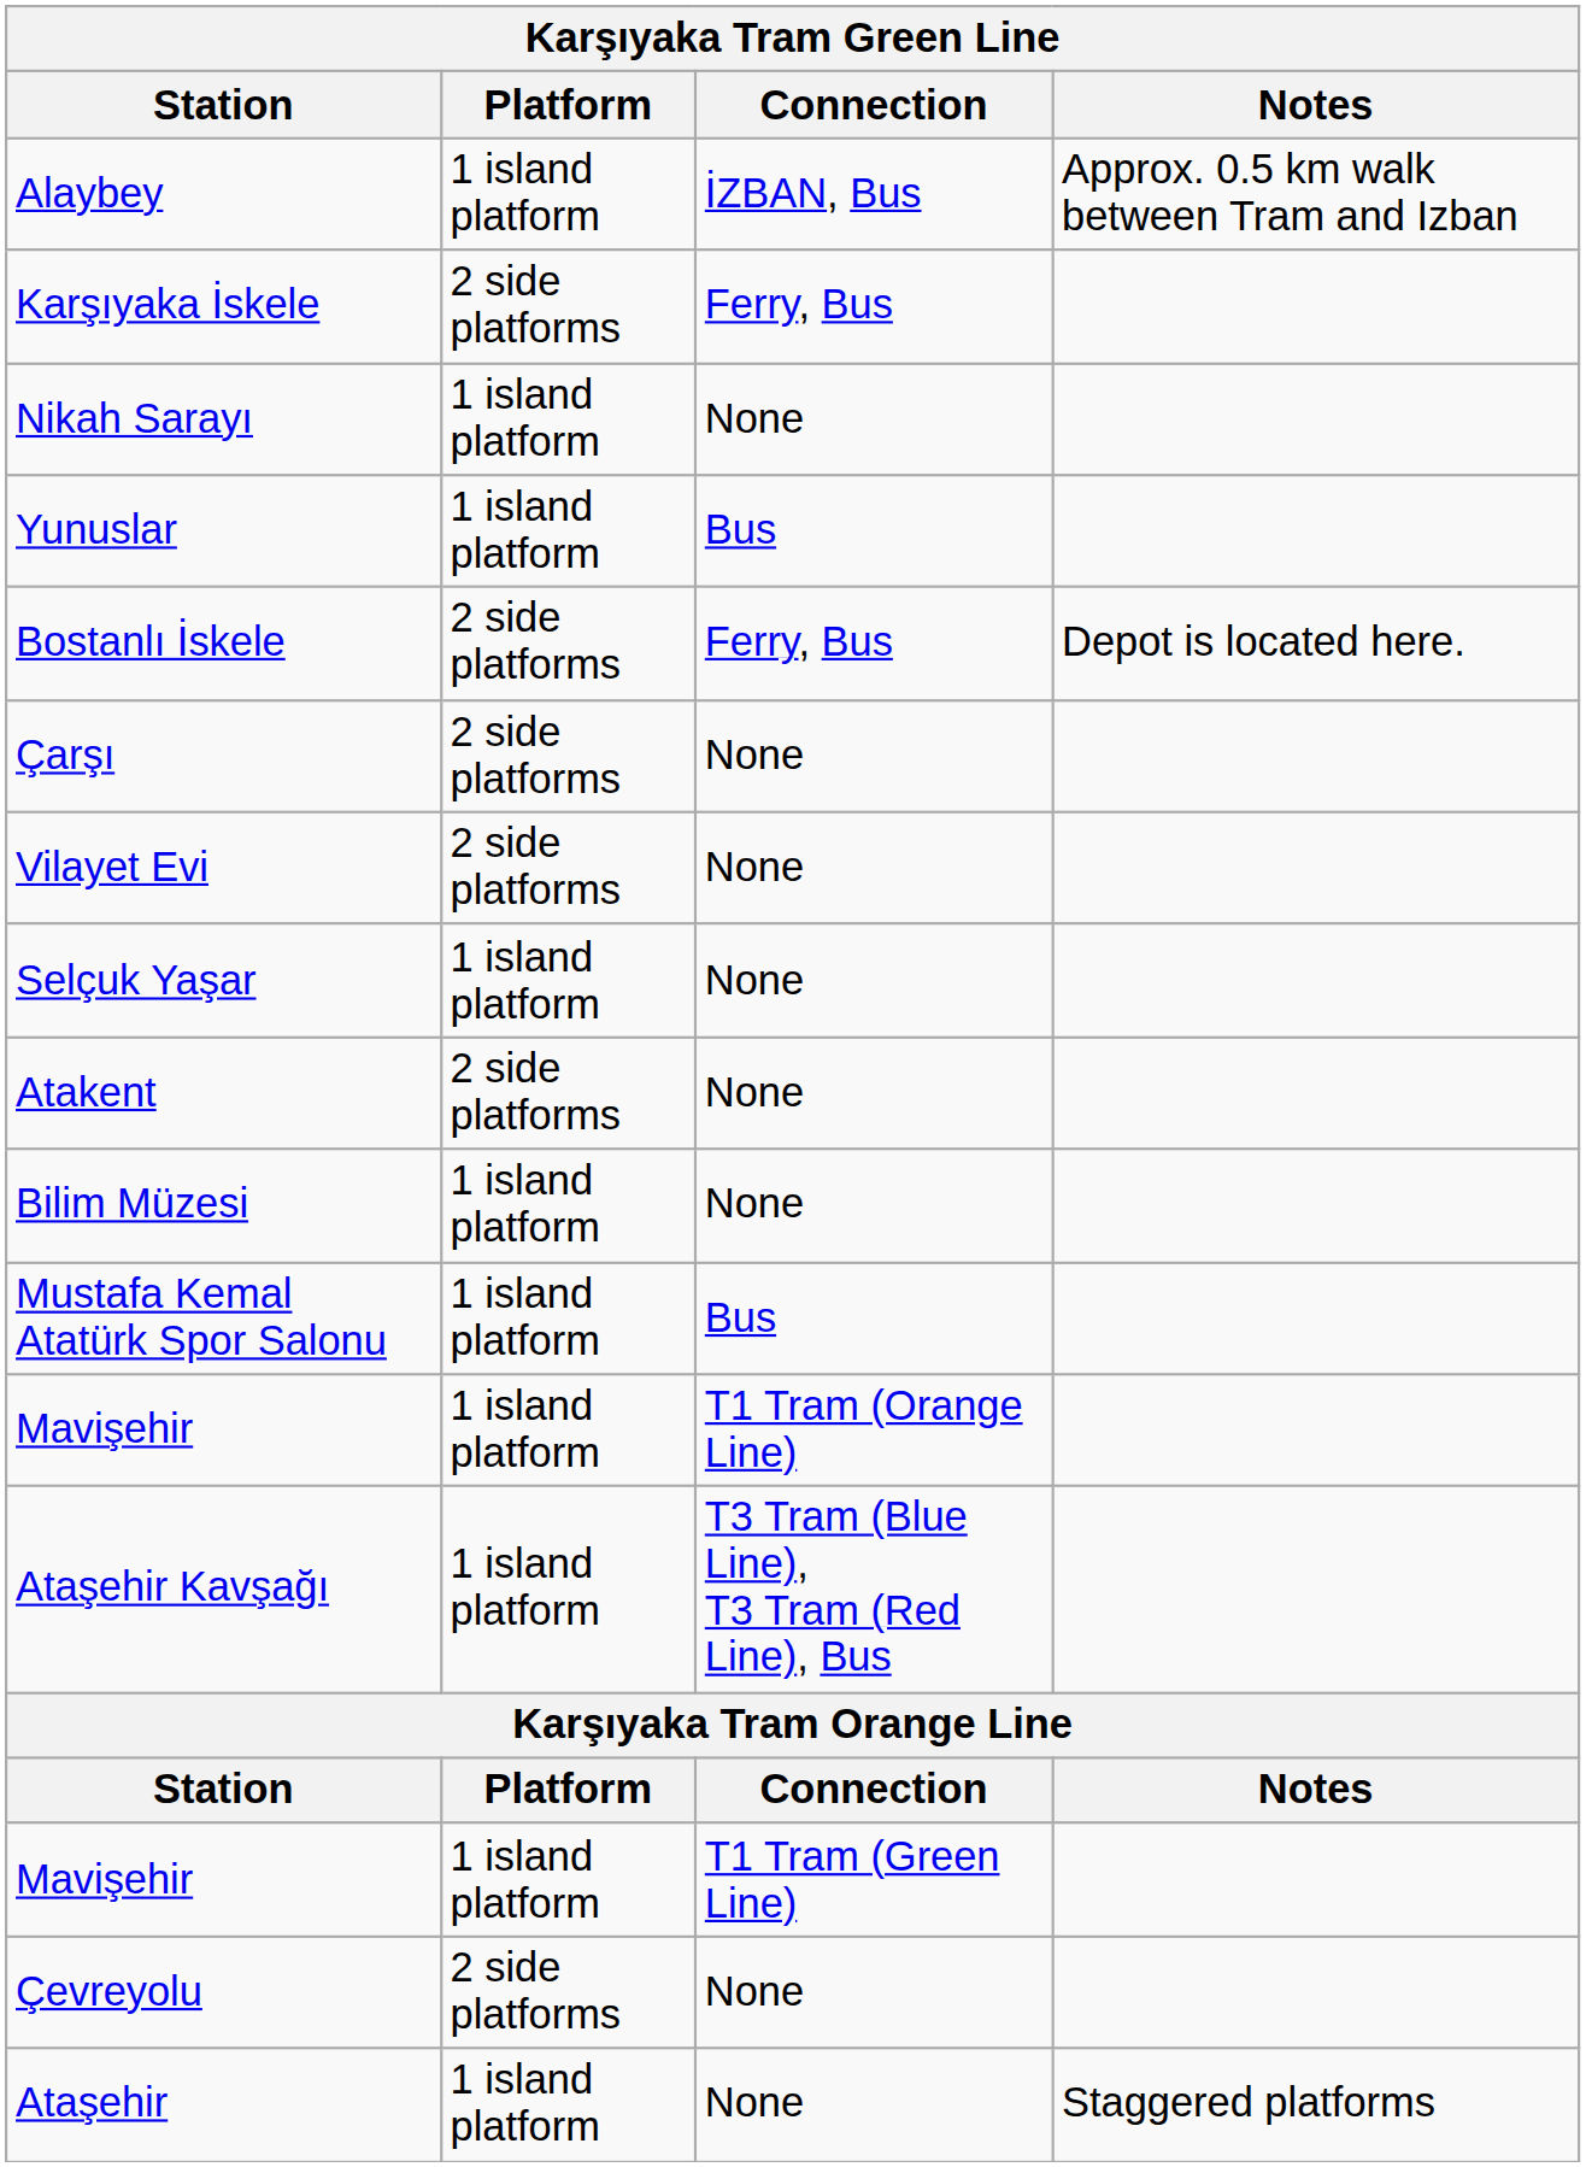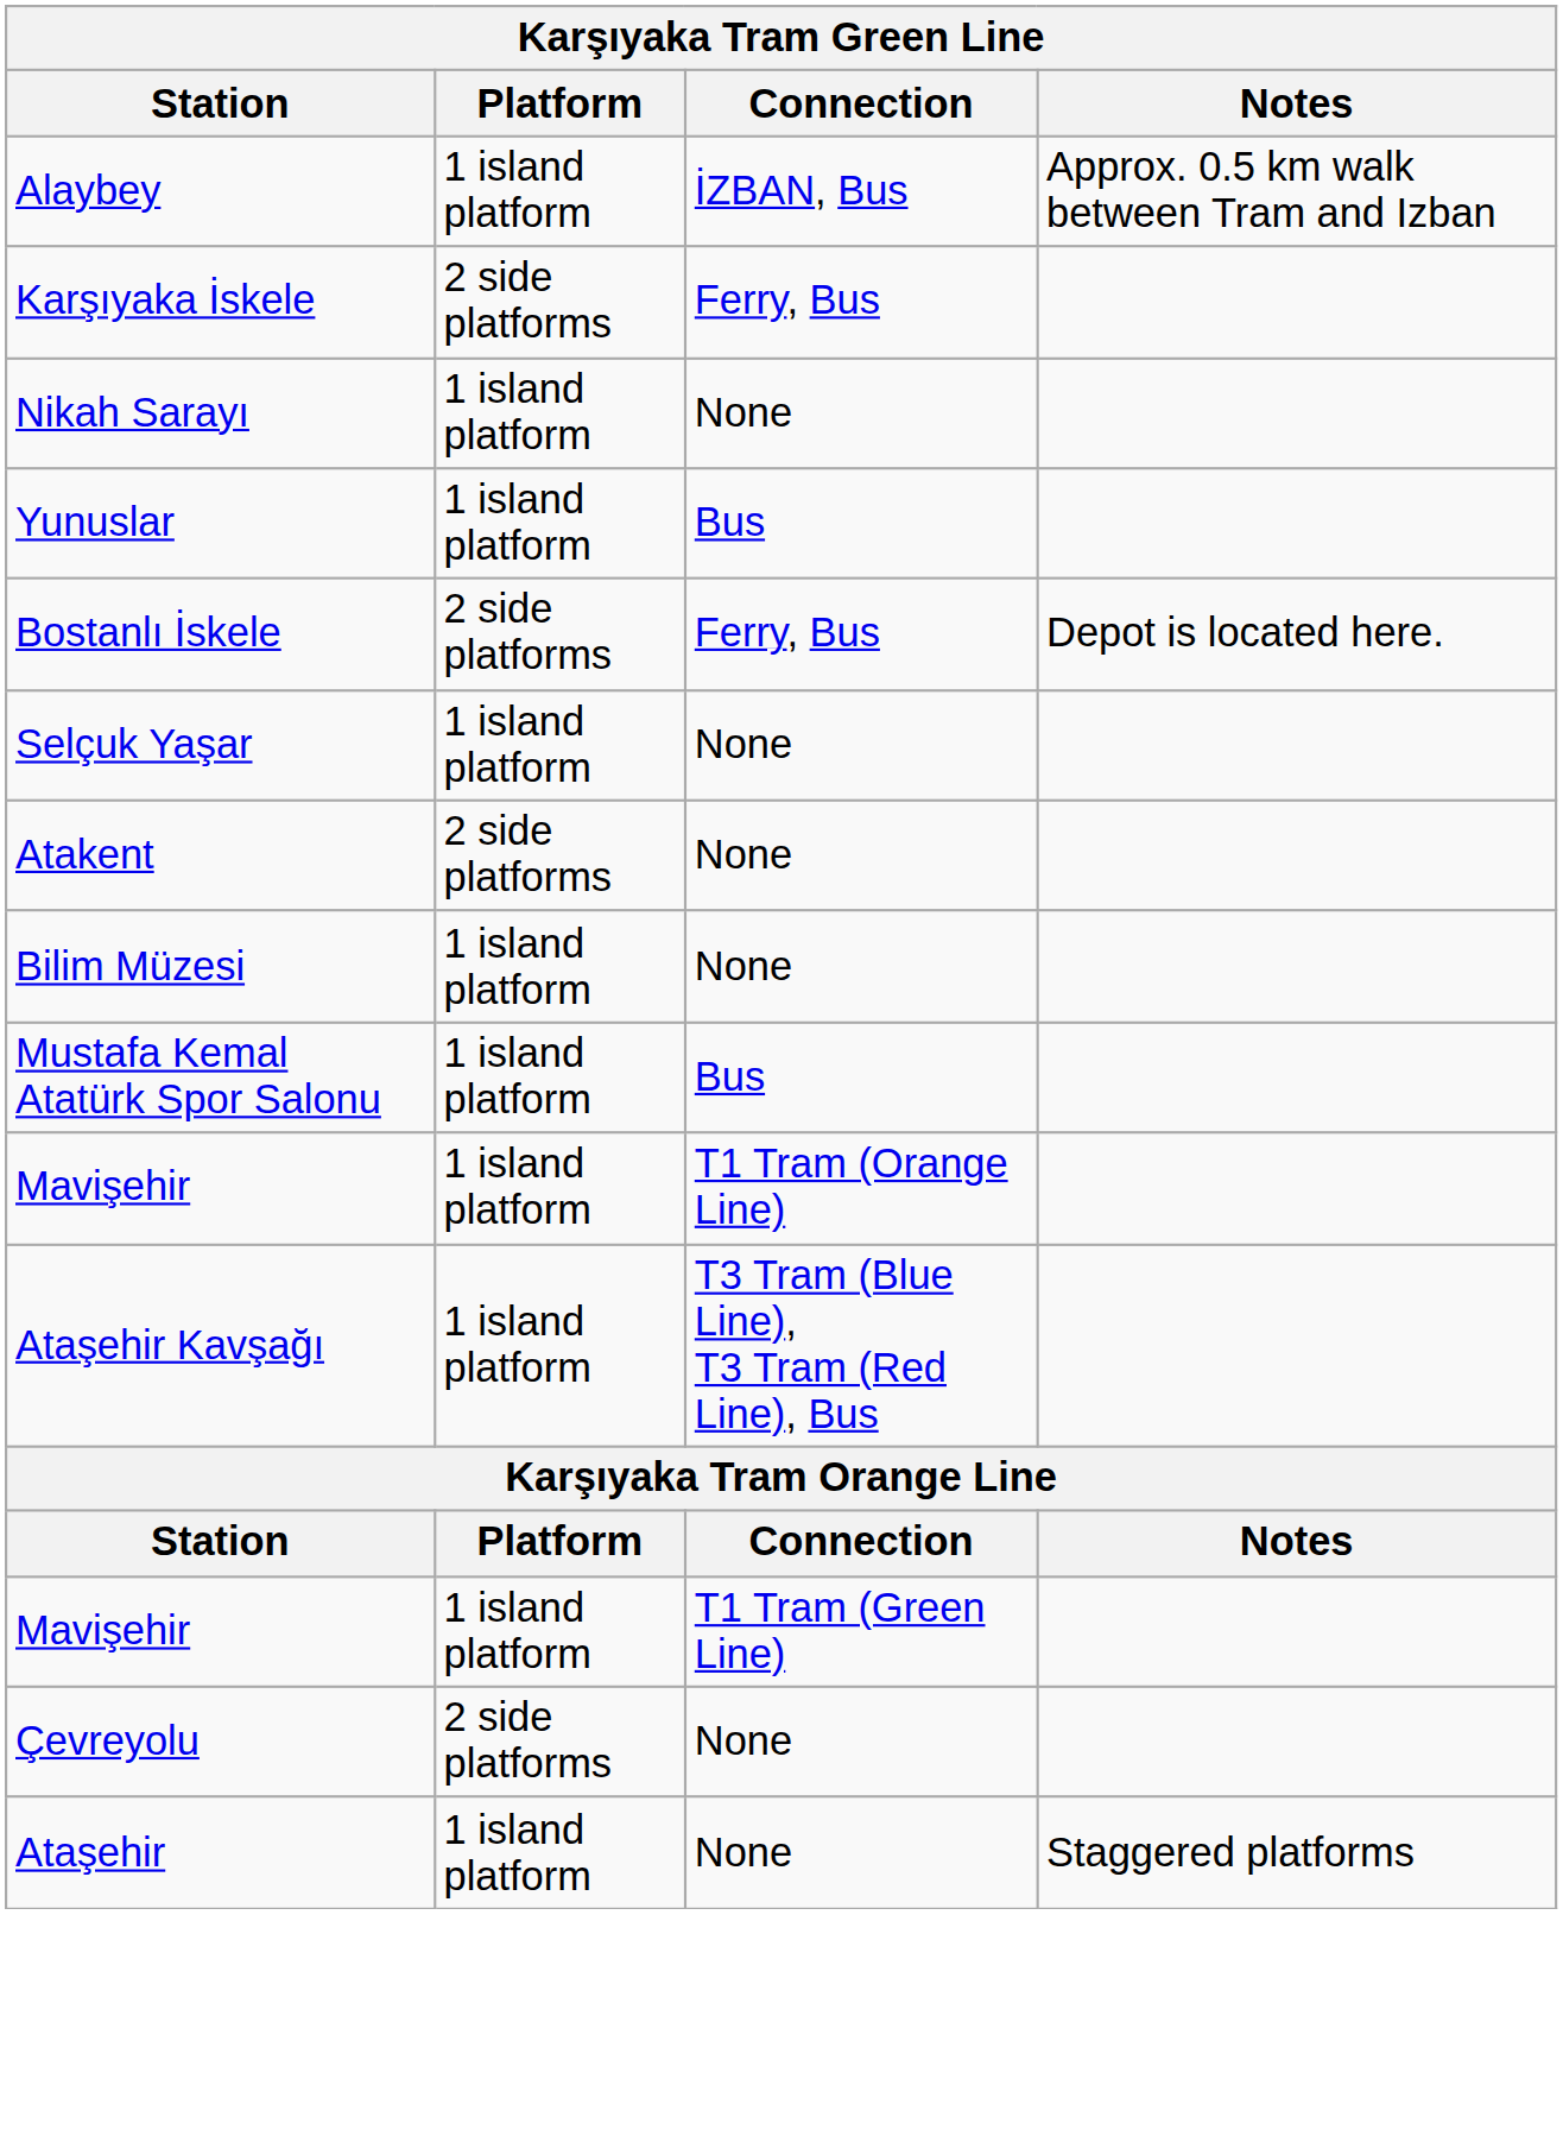- row: Çarşı | 2 side platforms | None
- row: Vilayet Evi | 2 side platforms | None
